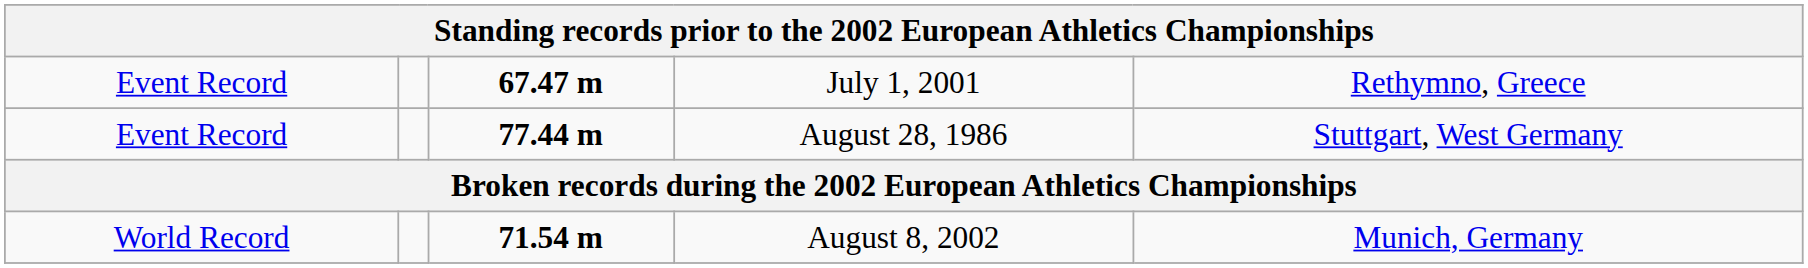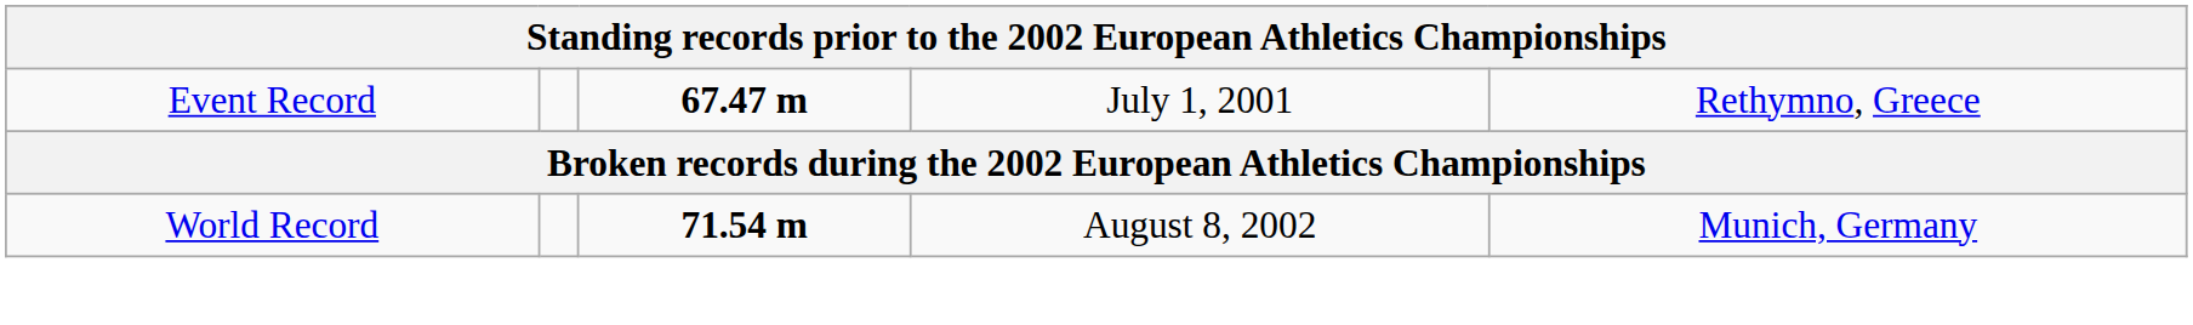- row: Event Record | 77.44 m | August 28, 1986 | Stuttgart, West Germany
